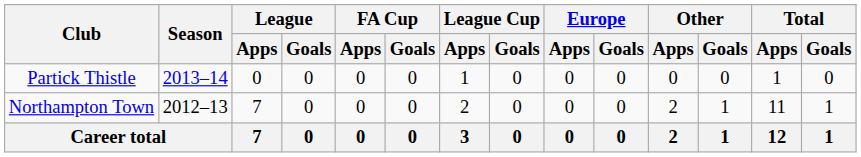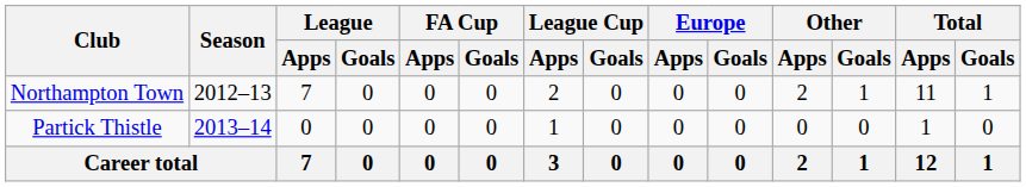rows swapped: Northampton Town <-> Partick Thistle
